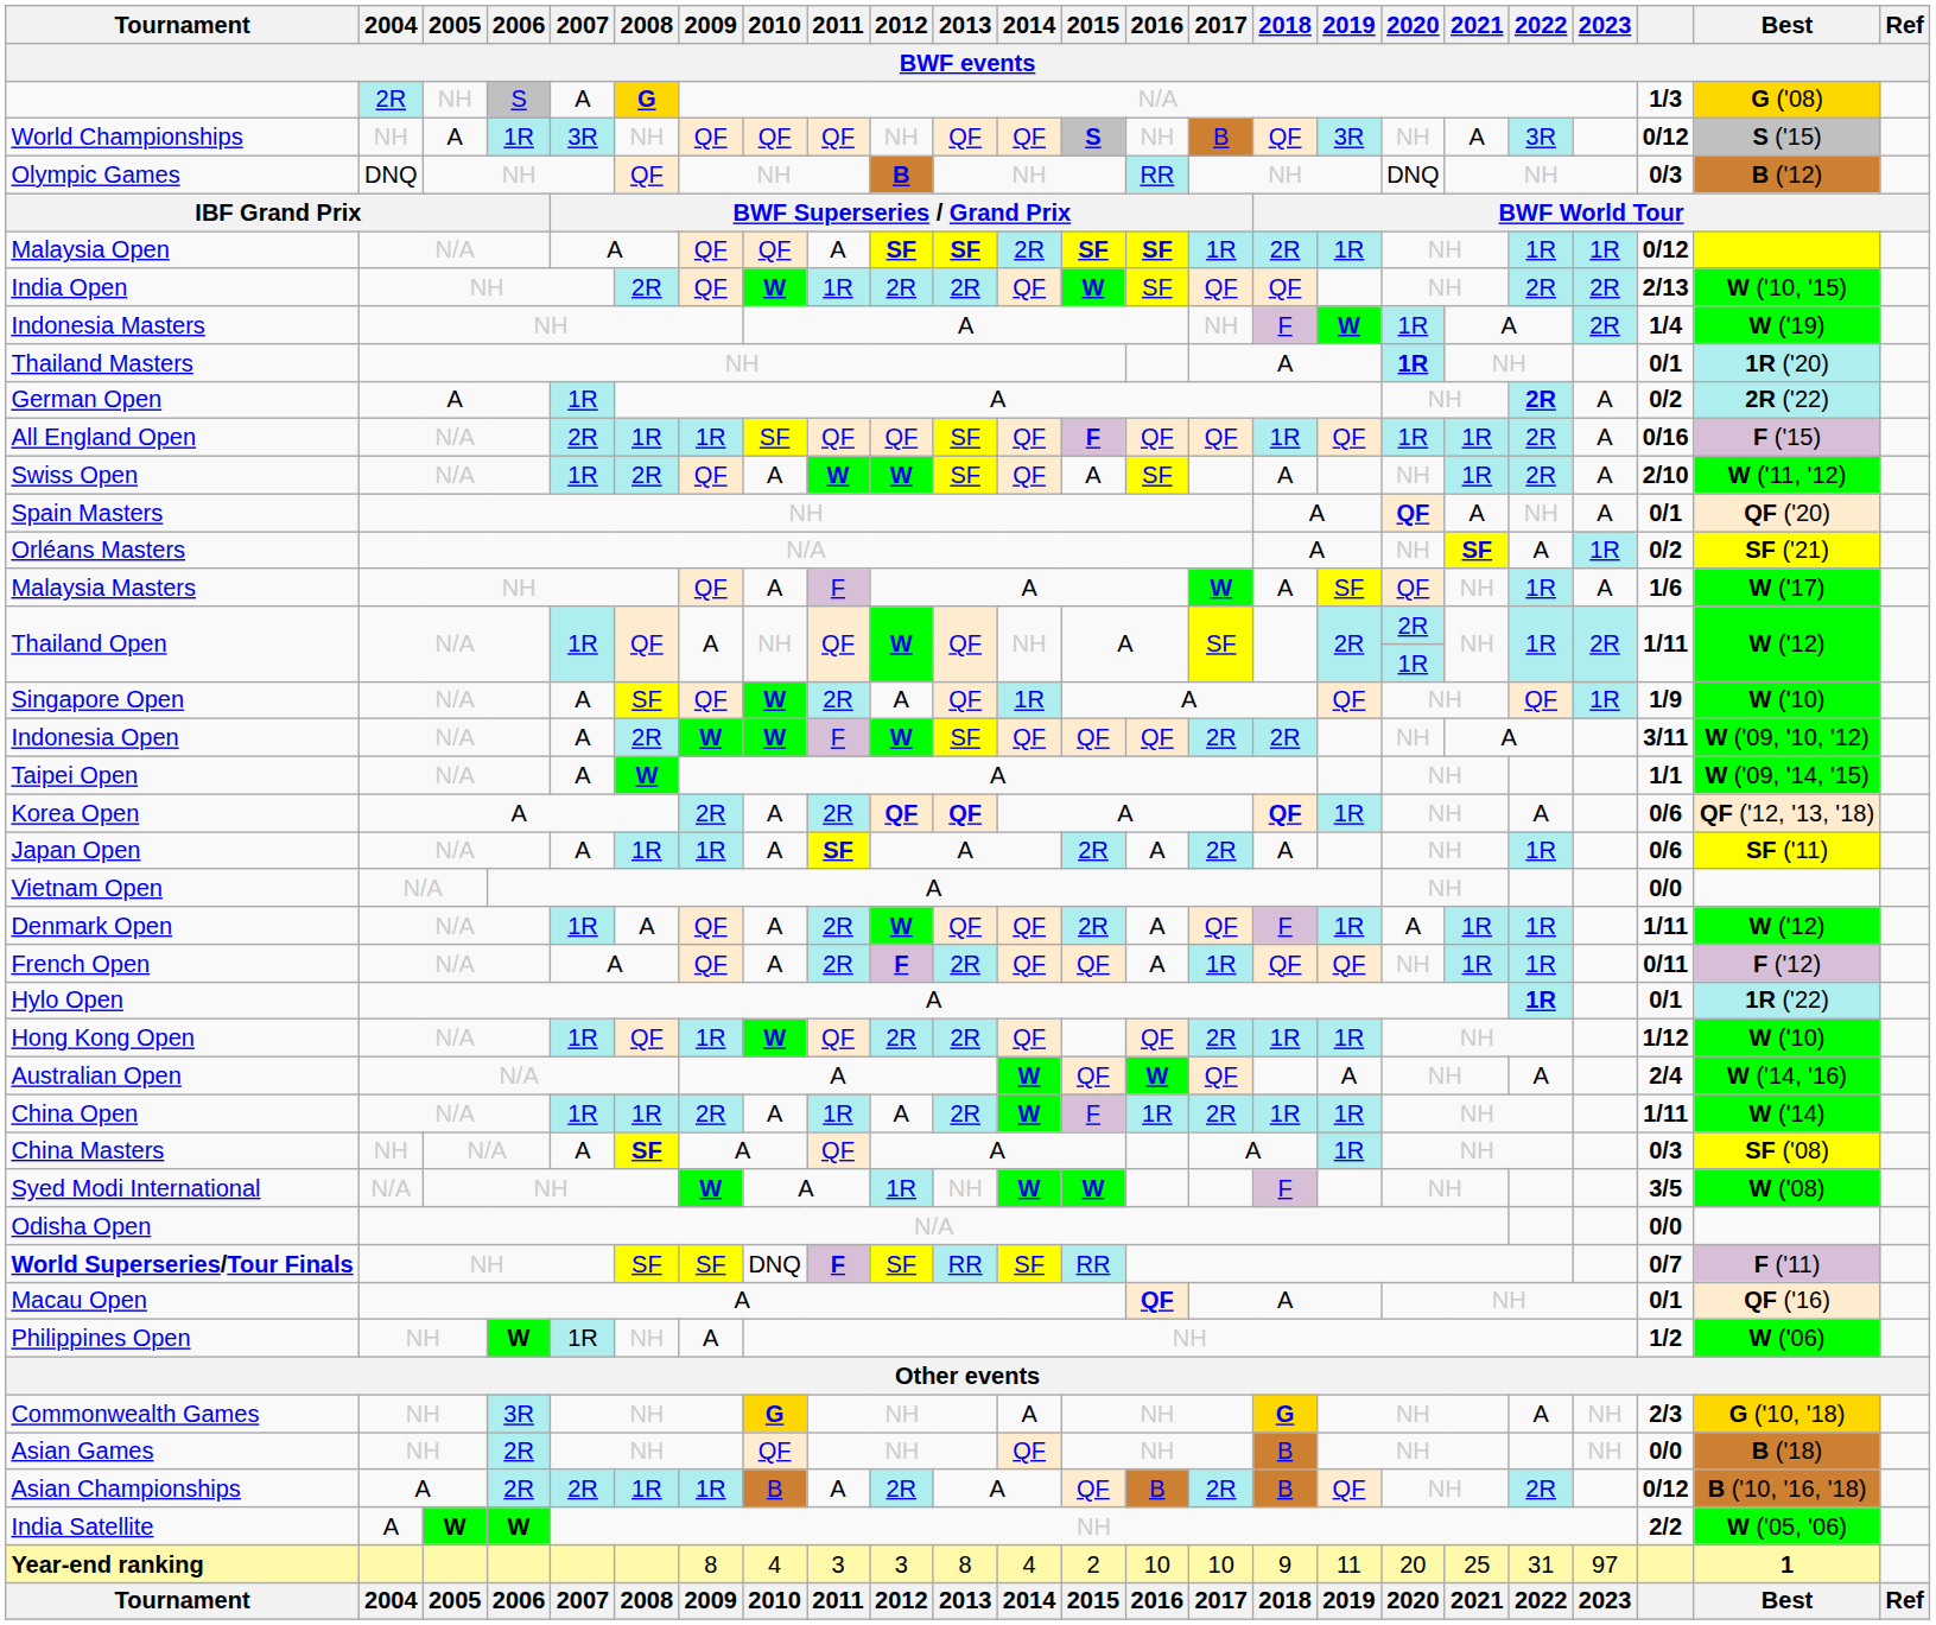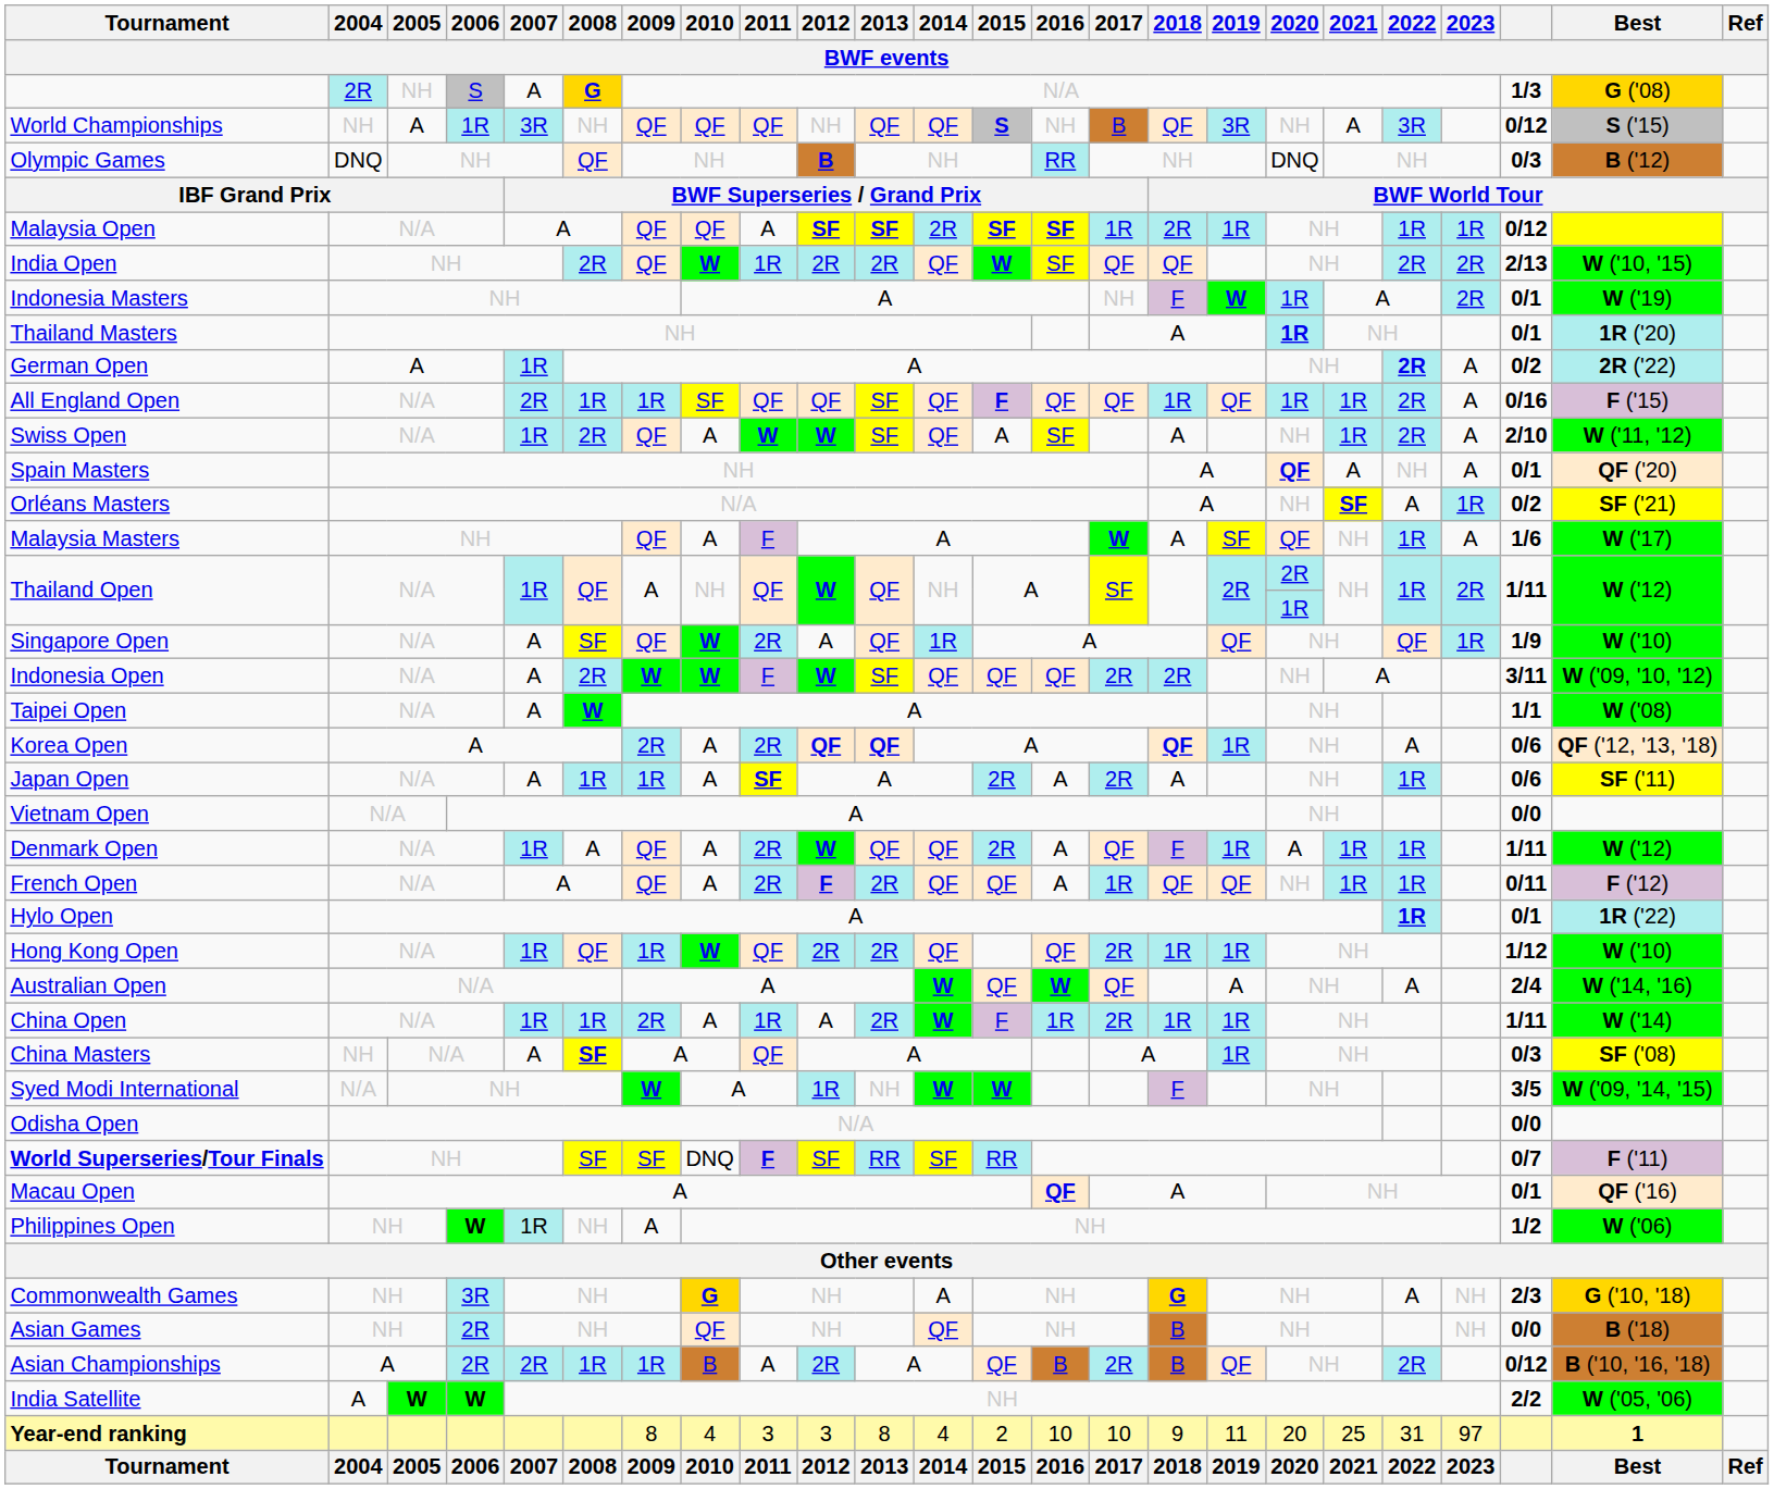Indonesia Masters | column 22: 1/4 -> 0/1
Taipei Open | Best: W ('09, '14, '15) -> W ('08)
Syed Modi International | Best: W ('08) -> W ('09, '14, '15)
